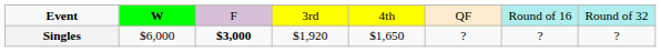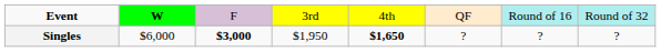Singles | column 4: $1,920 -> $1,950
Singles | column 5: normal -> bold
